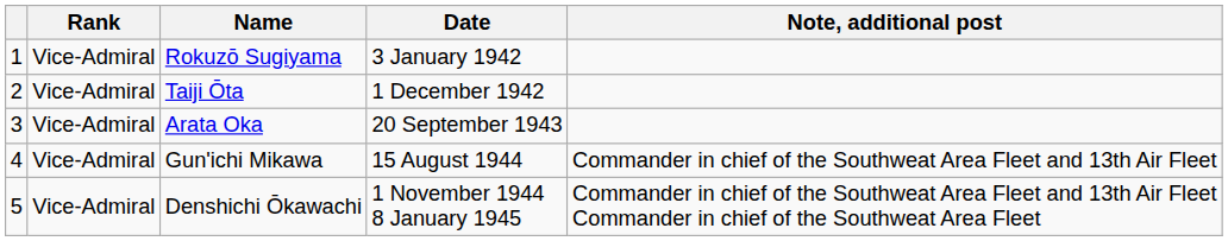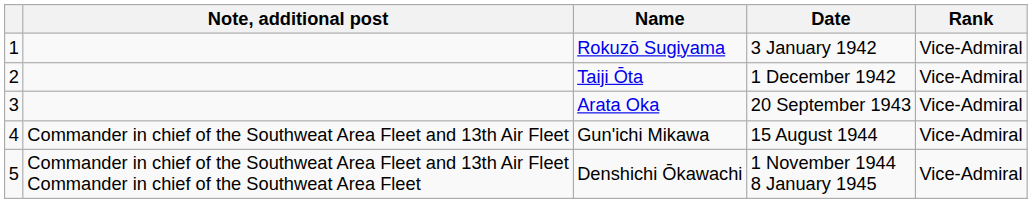columns swapped: Rank <-> Note, additional post
